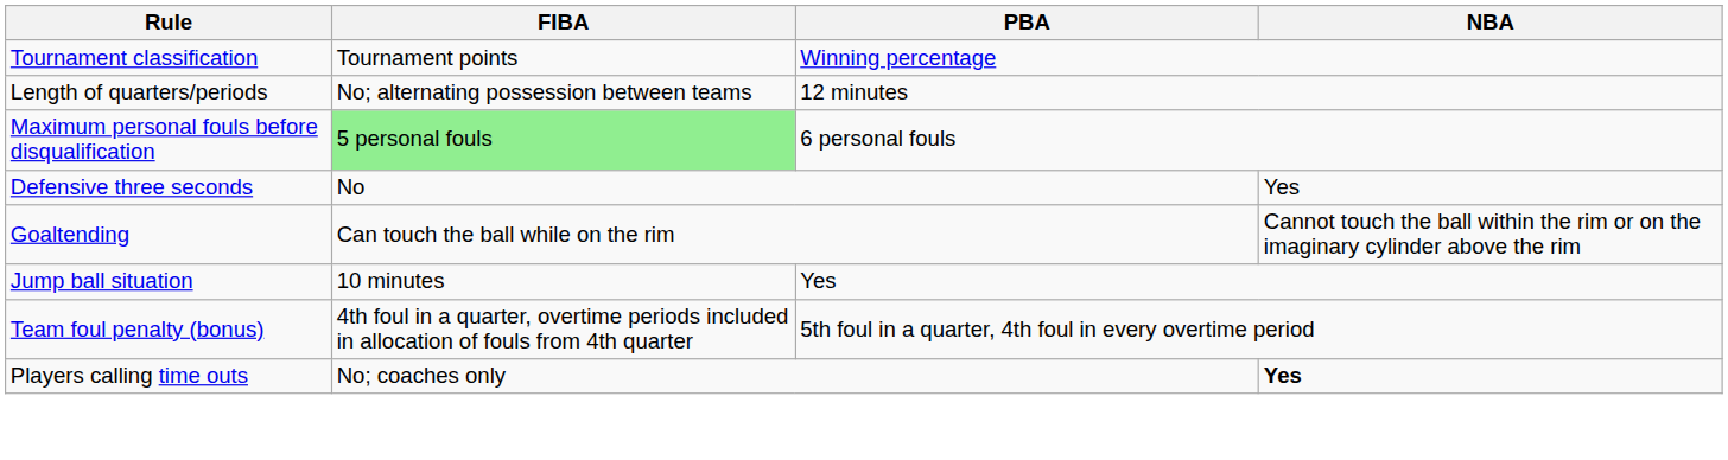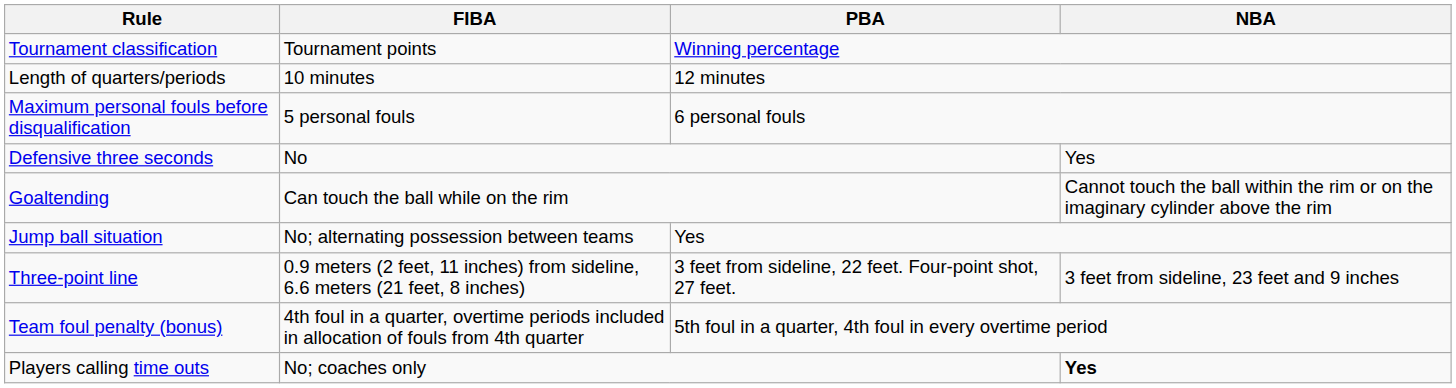Length of quarters/periods | FIBA: No; alternating possession between teams -> 10 minutes
Maximum personal fouls before disqualification | FIBA: lightgreen background -> no background
Jump ball situation | FIBA: 10 minutes -> No; alternating possession between teams
+ row: Three-point line | 0.9 meters (2 feet, 11 inches) from sideline, 6.6 meters (21 feet, 8 inches) | 3 feet from sideline, 22 feet. Four-point shot, 27 feet. | 3 feet from sideline, 23 feet and 9 inches
